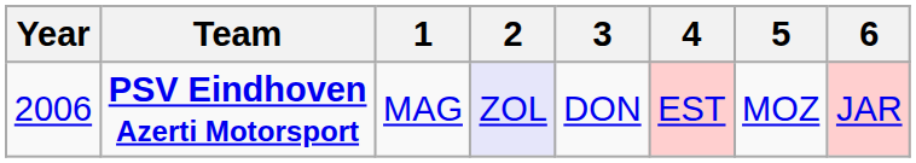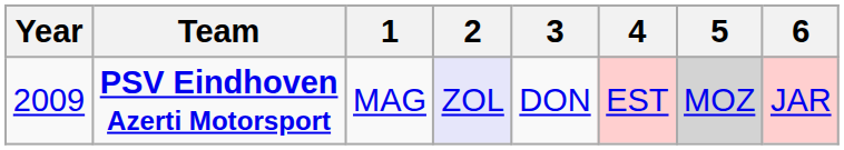PSV Eindhoven Azerti Motorsport | Year: 2006 -> 2009
PSV Eindhoven Azerti Motorsport | 5: no background -> lightgrey background
